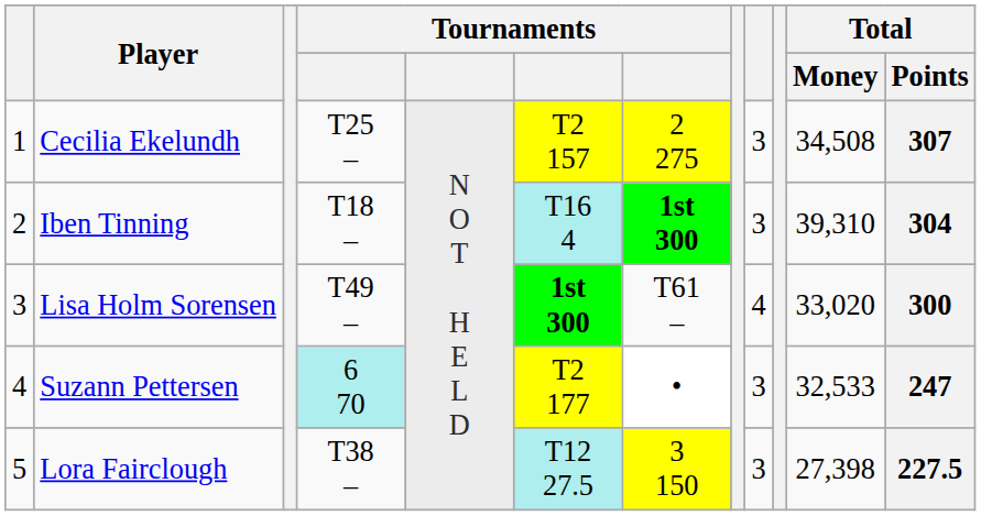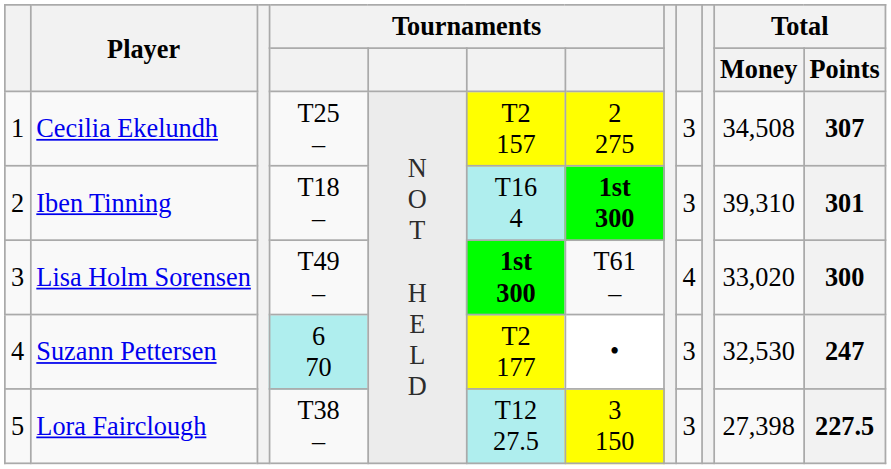Iben Tinning | Total / Points: 304 -> 301
Suzann Pettersen | Total / Money: 32,533 -> 32,530
